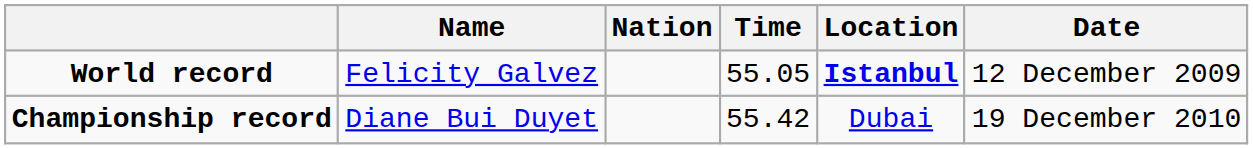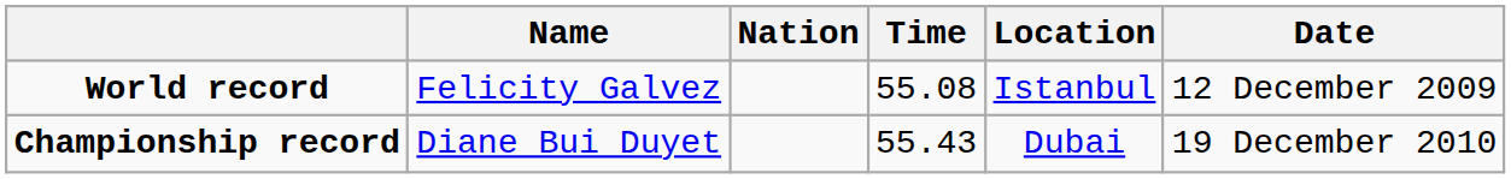World record | Time: 55.05 -> 55.08
World record | Location: bold -> normal
Championship record | Time: 55.42 -> 55.43
